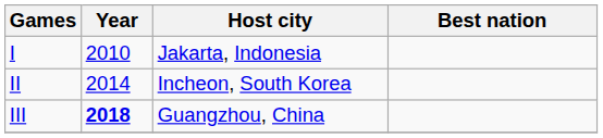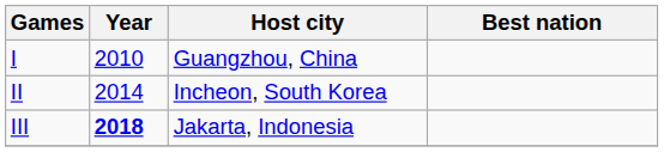I | Host city: Jakarta, Indonesia -> Guangzhou, China
III | Host city: Guangzhou, China -> Jakarta, Indonesia
